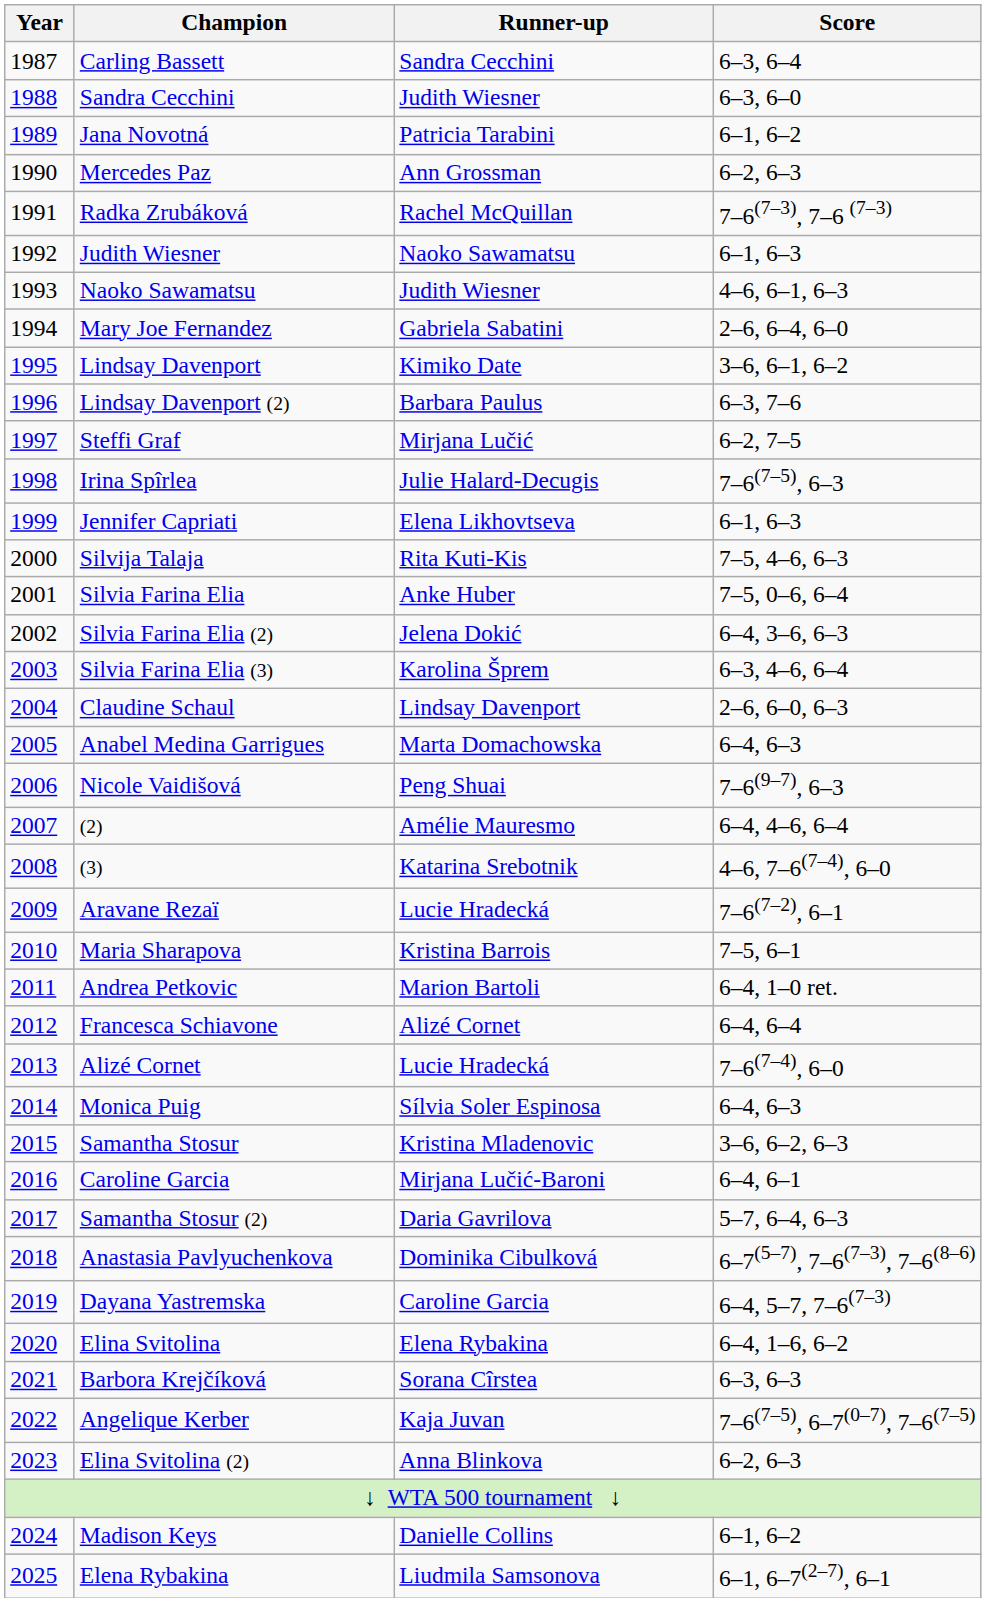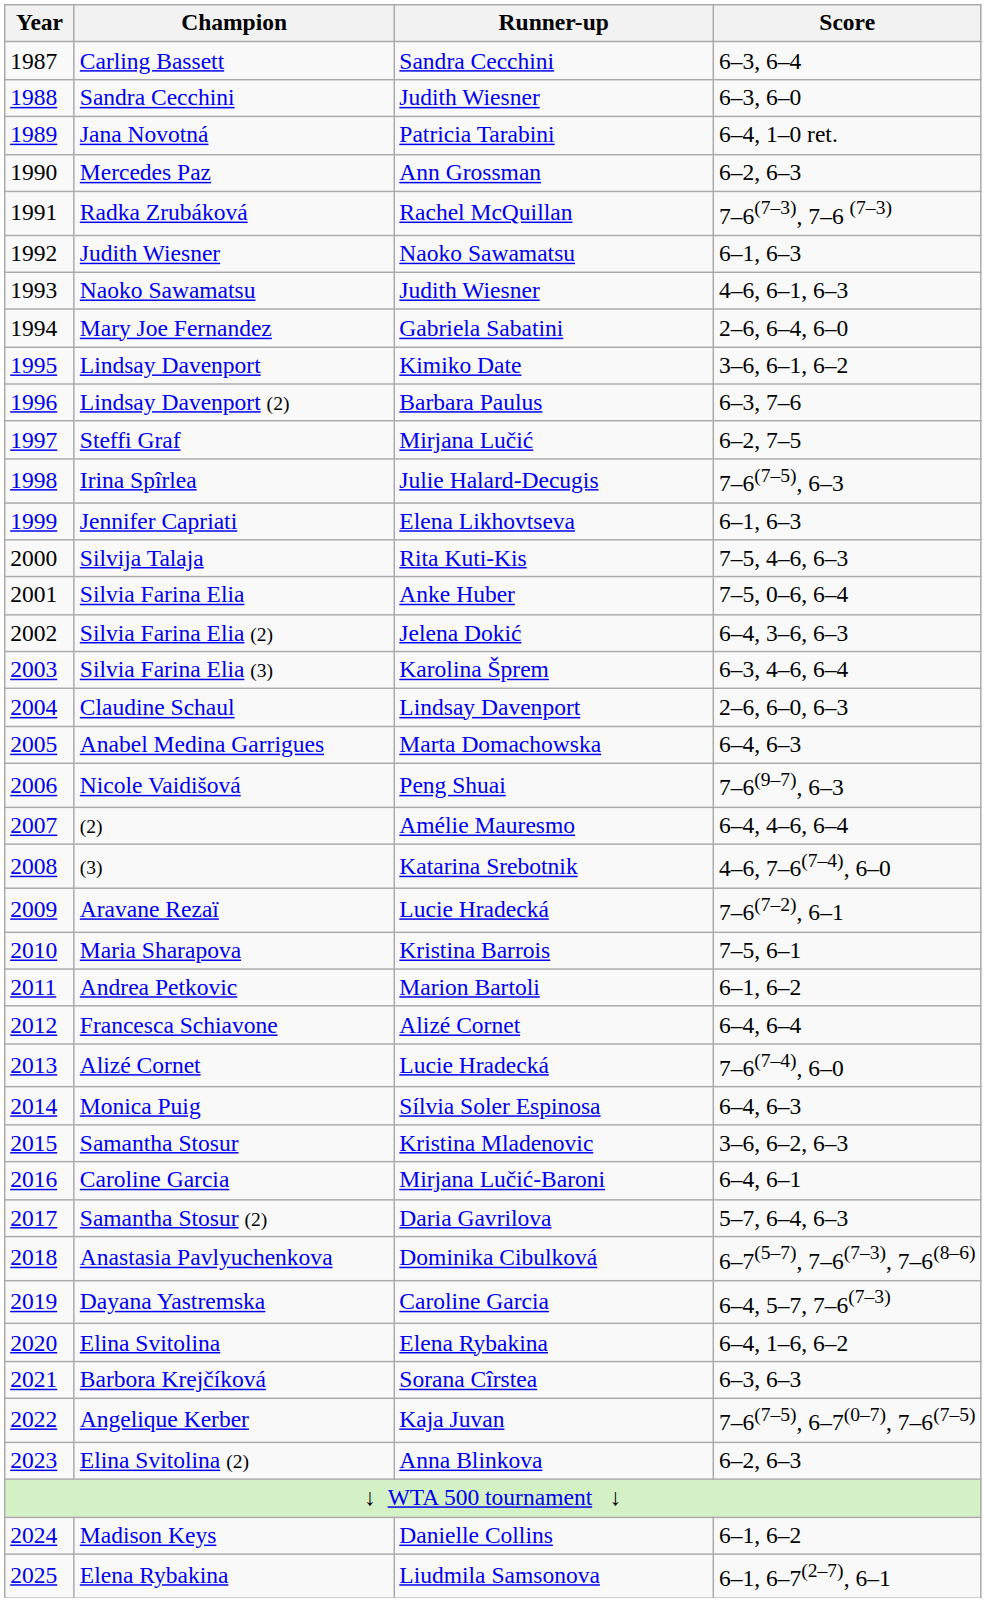Jana Novotná | Score: 6–1, 6–2 -> 6–4, 1–0 ret.
Andrea Petkovic | Score: 6–4, 1–0 ret. -> 6–1, 6–2
